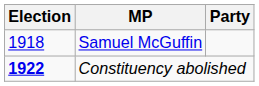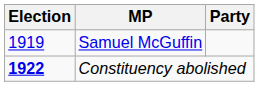Samuel McGuffin | Election: 1918 -> 1919
